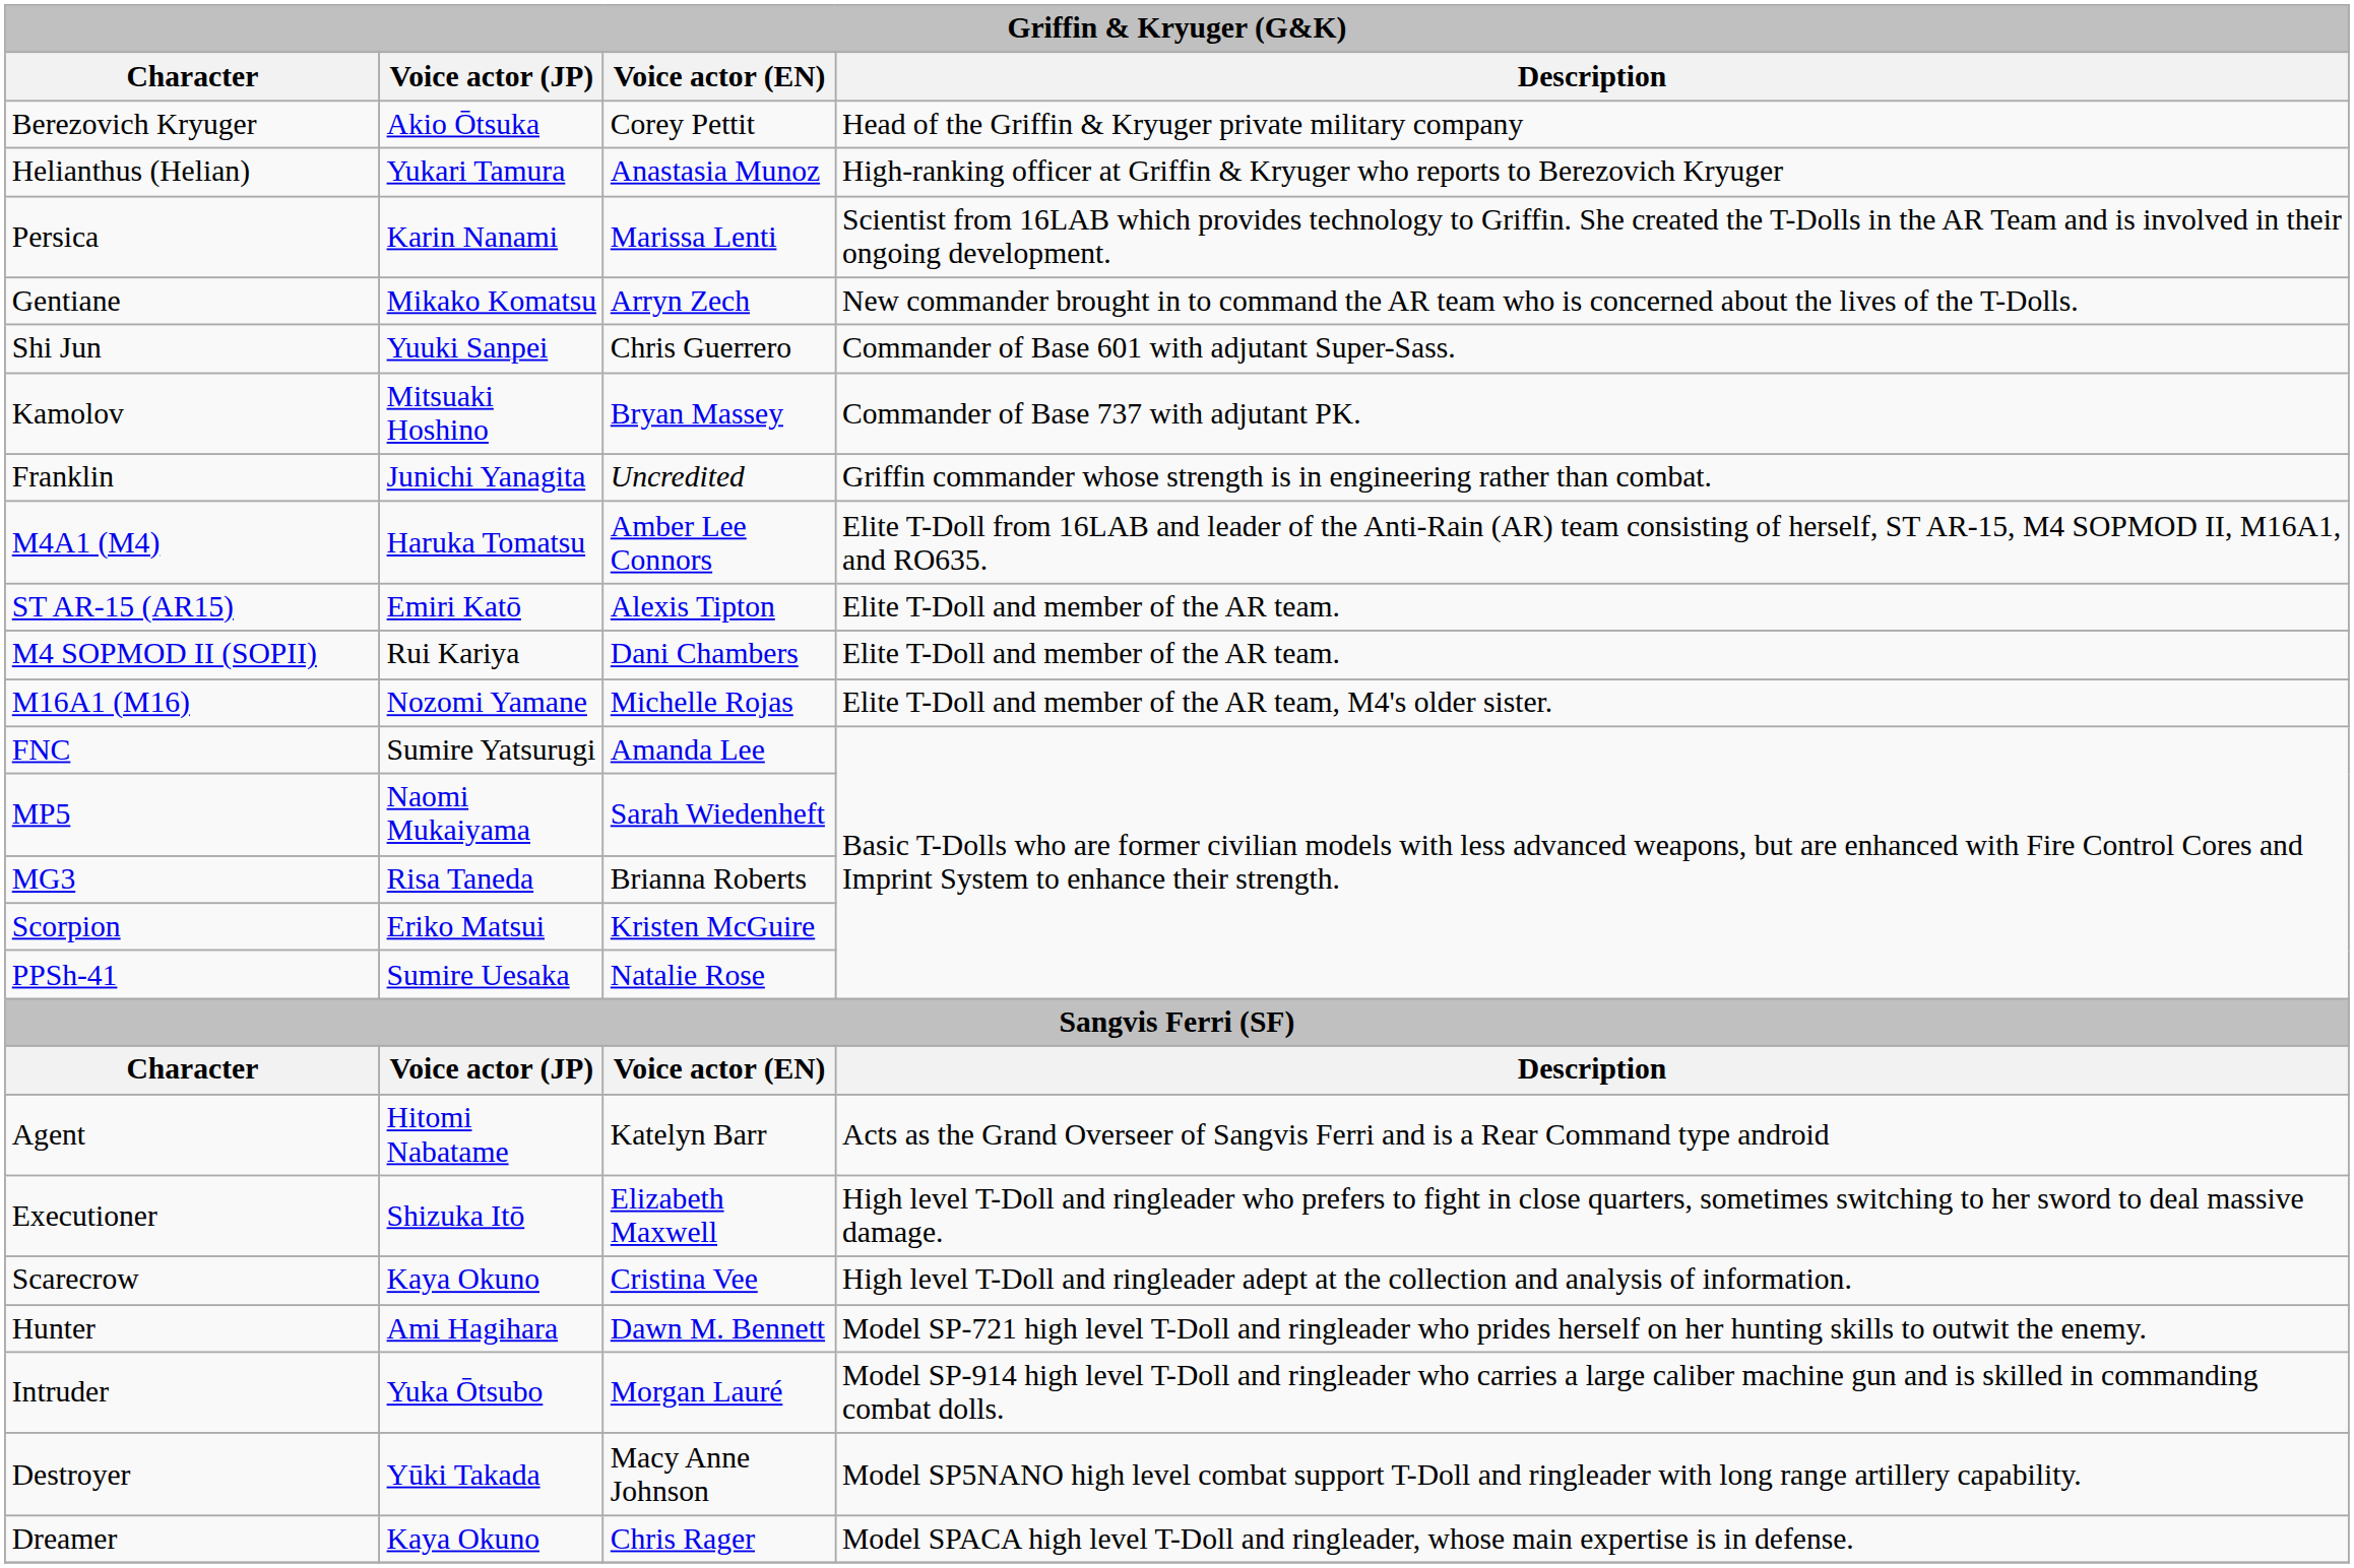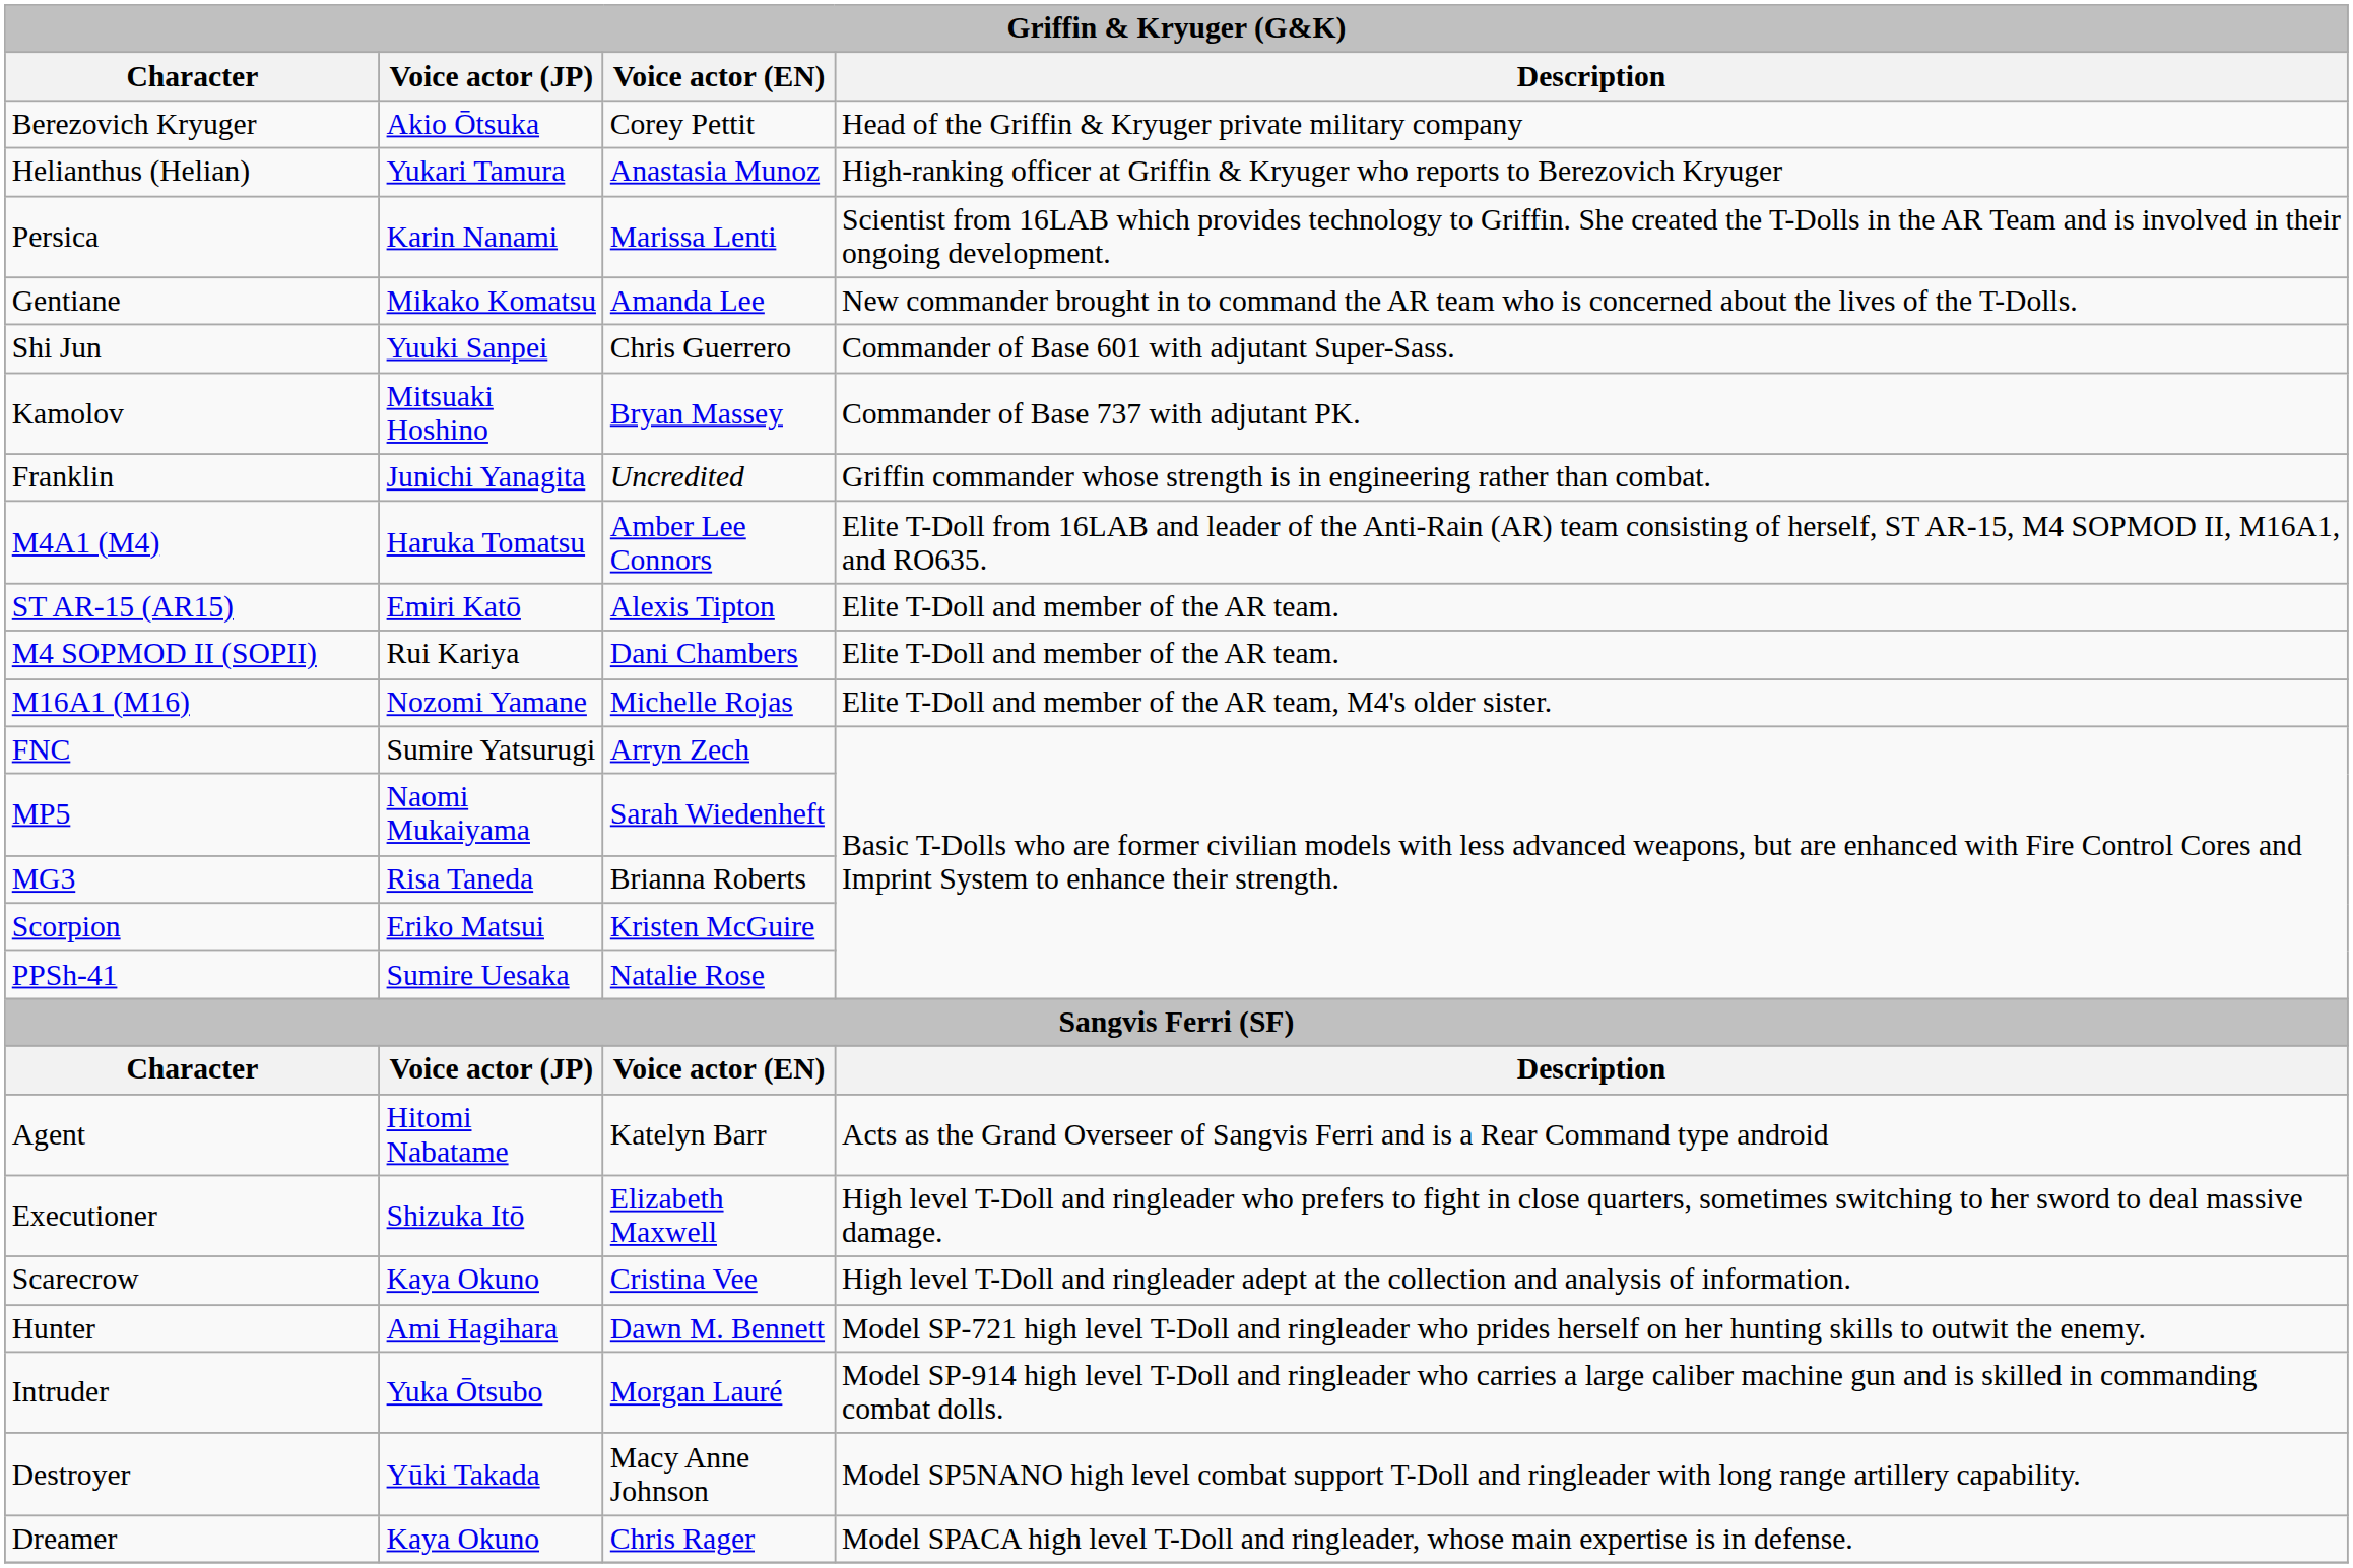Gentiane | Voice actor (EN): Arryn Zech -> Amanda Lee
FNC | Voice actor (EN): Amanda Lee -> Arryn Zech
